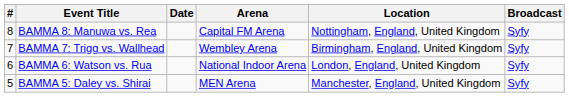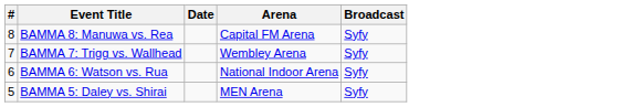- column: Location | Nottingham, England, United Kingdom | Birmingham, England, United Kingdom | London, England, United Kingdom | Manchester, England, United Kingdom
